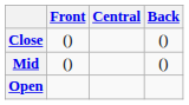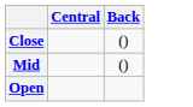- column: Front | () | ()
